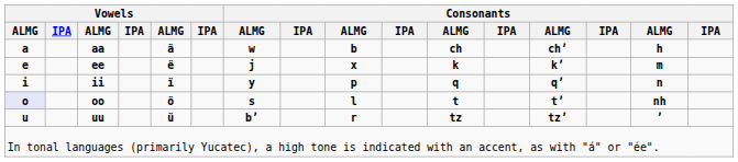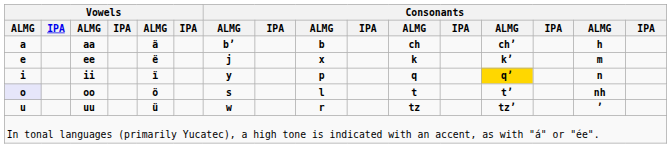aa | column 7: w -> bʼ
ii | column 13: no background -> gold background
uu | column 7: bʼ -> w
